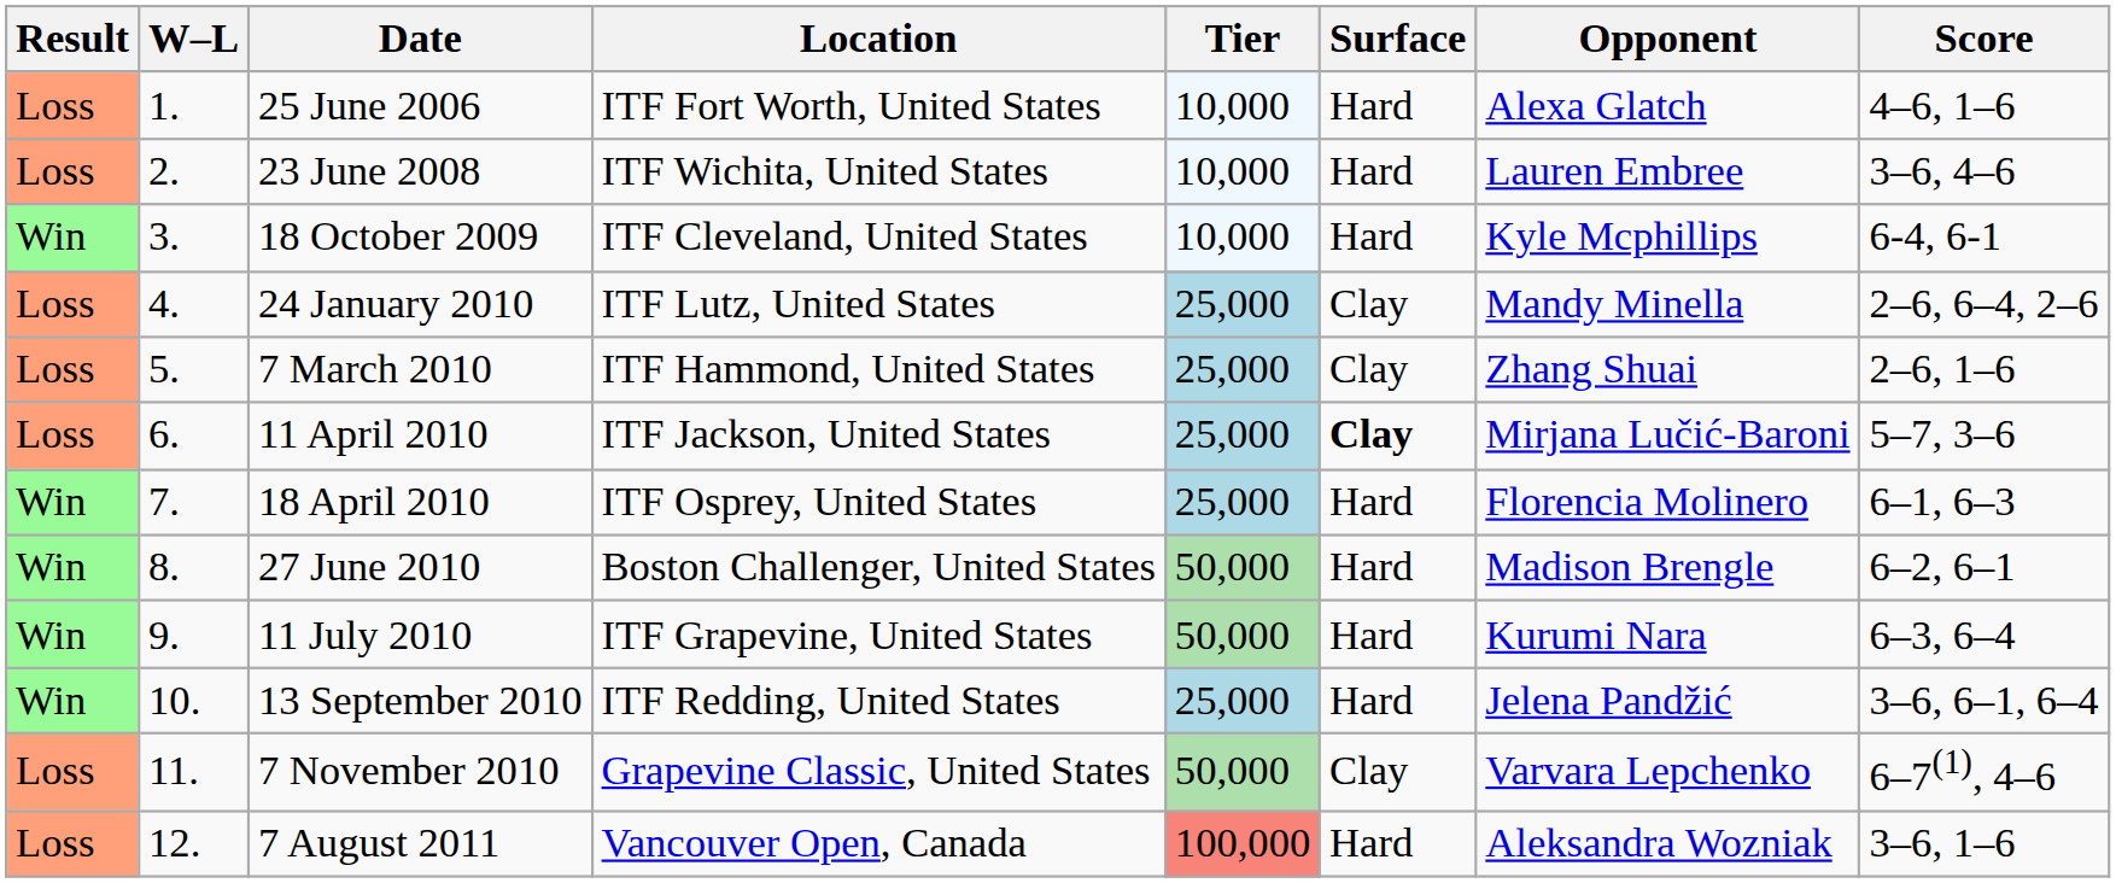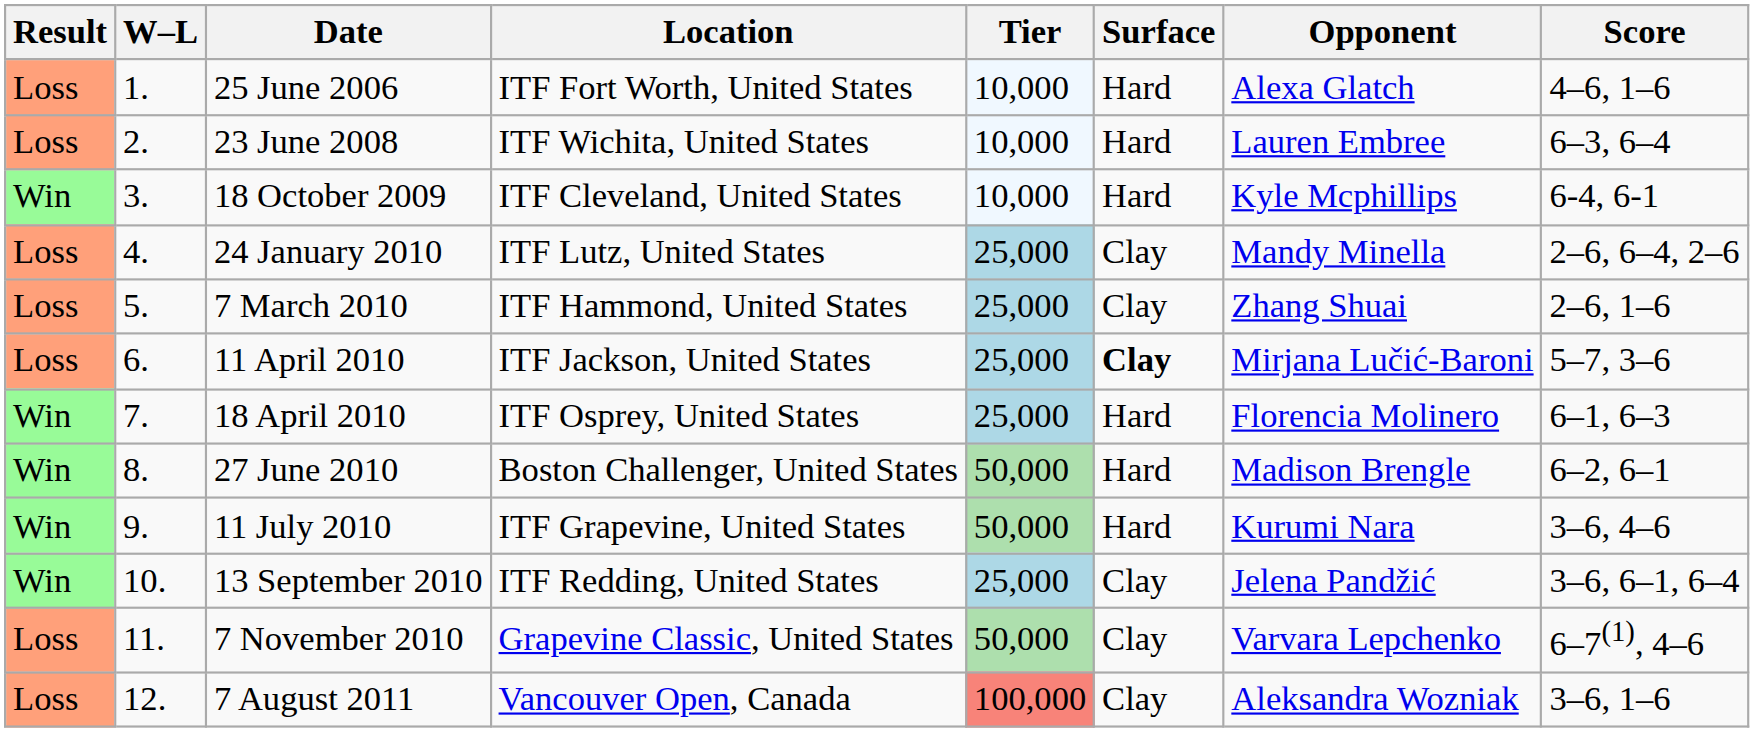23 June 2008 | Score: 3–6, 4–6 -> 6–3, 6–4
11 July 2010 | Score: 6–3, 6–4 -> 3–6, 4–6
13 September 2010 | Surface: Hard -> Clay
7 August 2011 | Surface: Hard -> Clay
